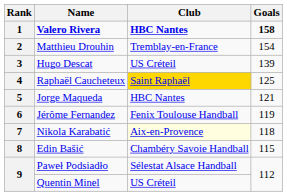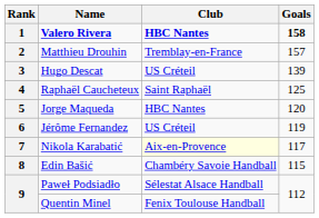2 | Goals: 154 -> 157
4 | Club: gold background -> no background
5 | Goals: 121 -> 120
6 | Club: Fenix Toulouse Handball -> US Créteil
7 | Goals: 118 -> 117
9 / Quentin Minel | Club: US Créteil -> Fenix Toulouse Handball
